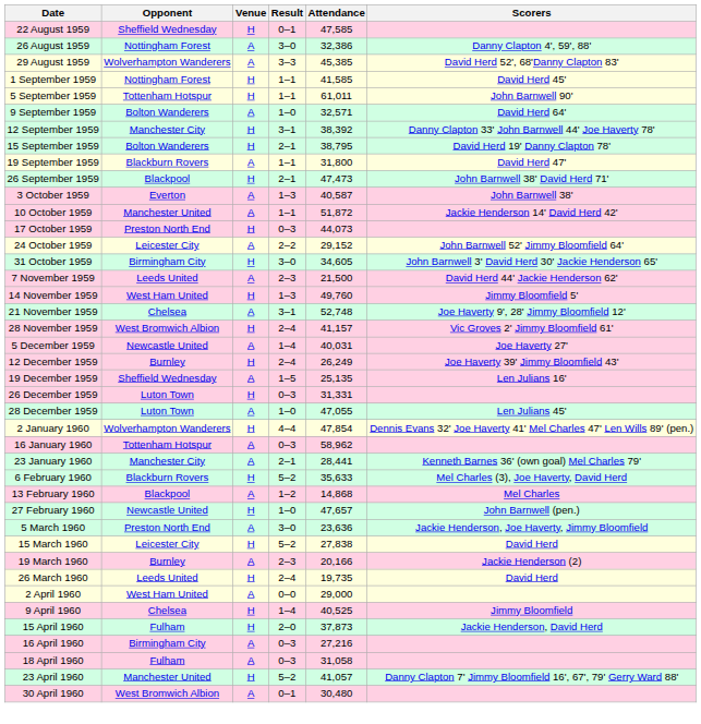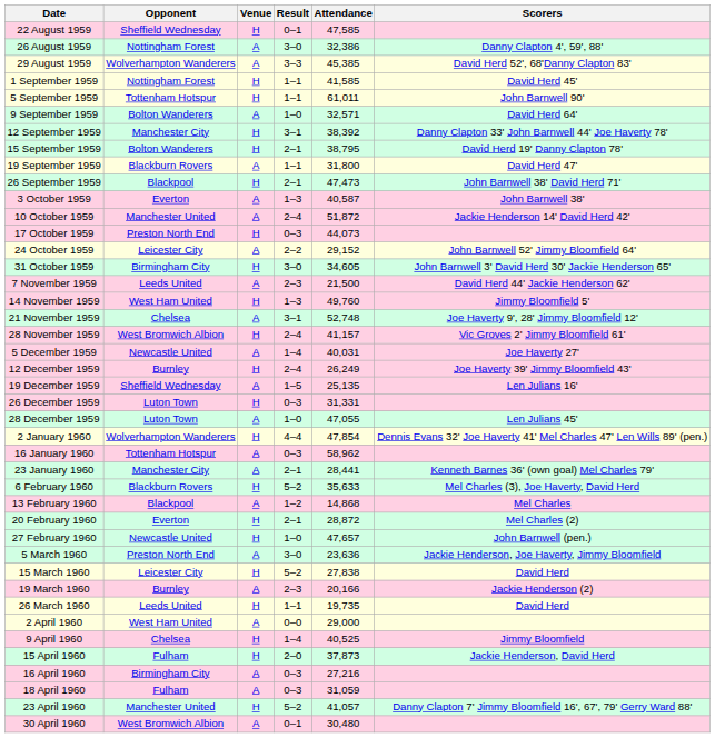10 October 1959 | Result: 1–1 -> 2–4
+ row: 20 February 1960 | Everton | H | 2–1 | 28,872 | Mel Charles (2)
26 March 1960 | Result: 2–4 -> 1–1
18 April 1960 | Attendance: 31,058 -> 31,059
